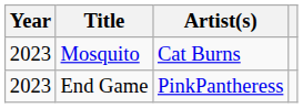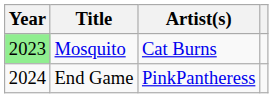Mosquito | Year: no background -> lightgreen background
End Game | Year: 2023 -> 2024
